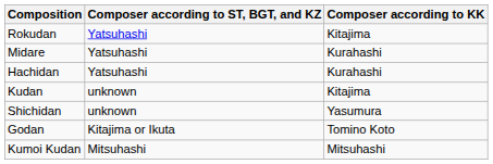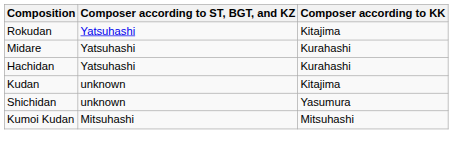- row: Godan | Kitajima or Ikuta | Tomino Koto
